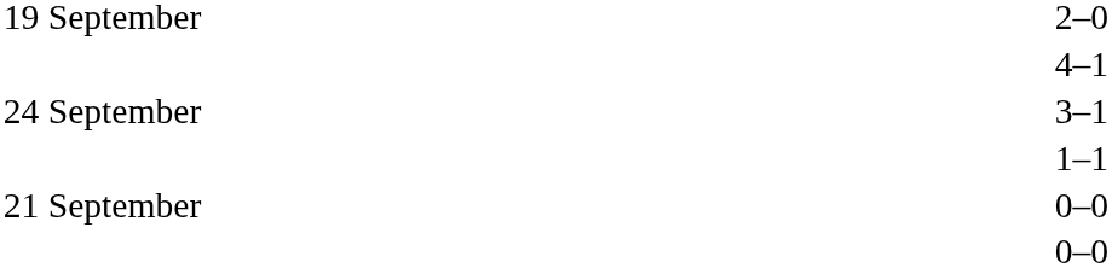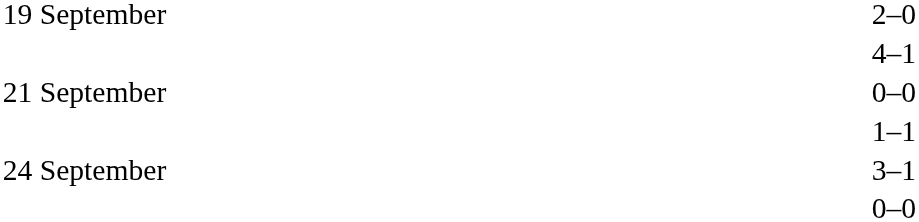rows swapped: 21 September / 0–0 <-> 3–1
